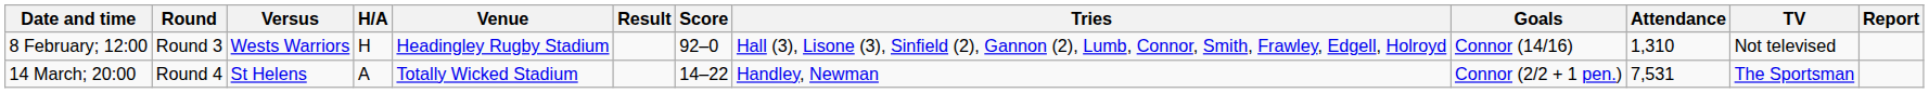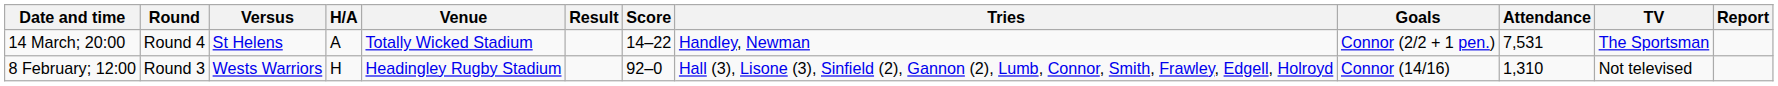rows swapped: 8 February; 12:00 <-> 14 March; 20:00
